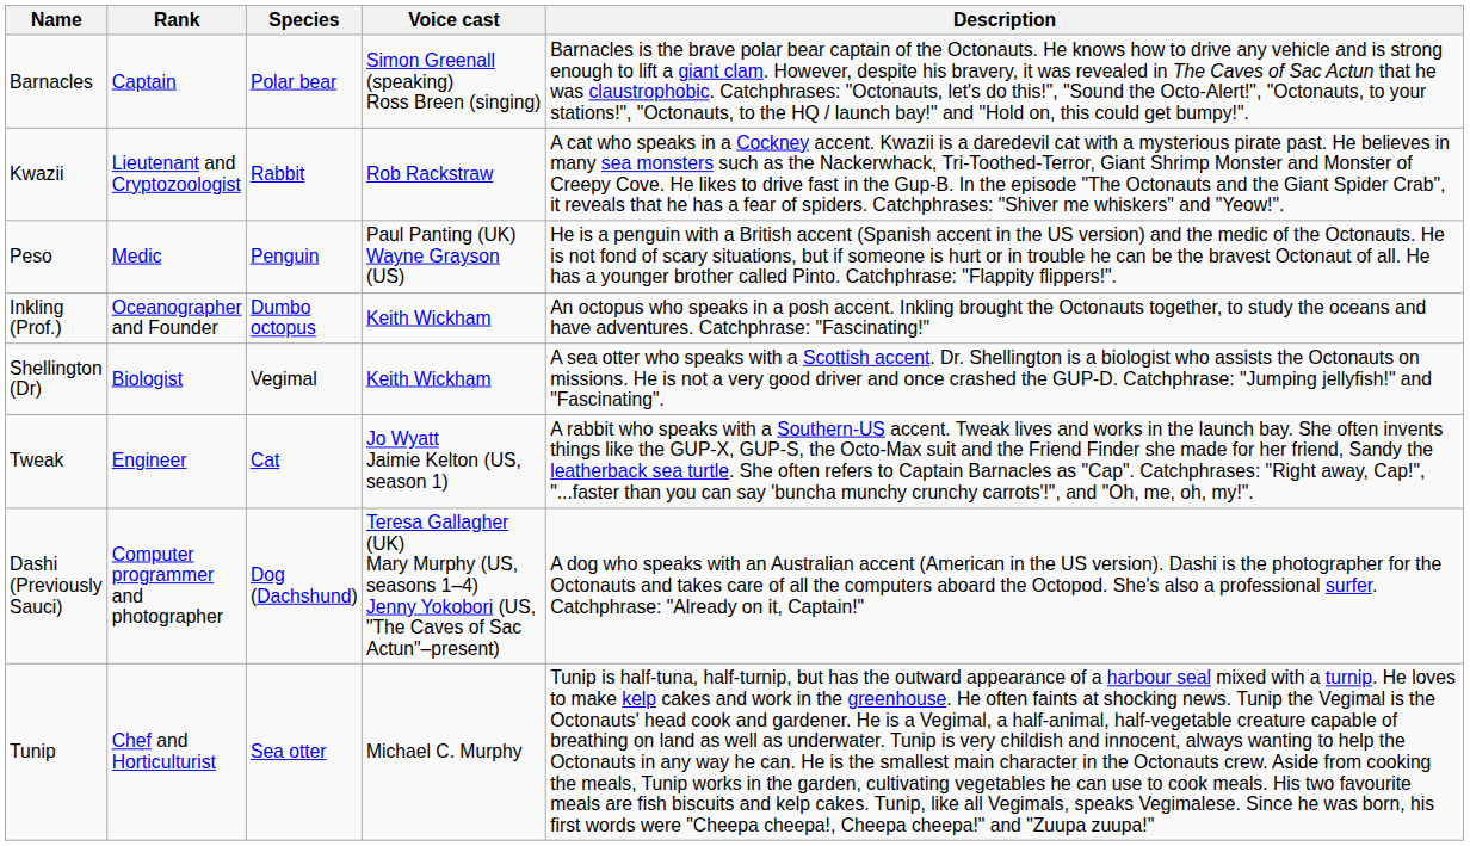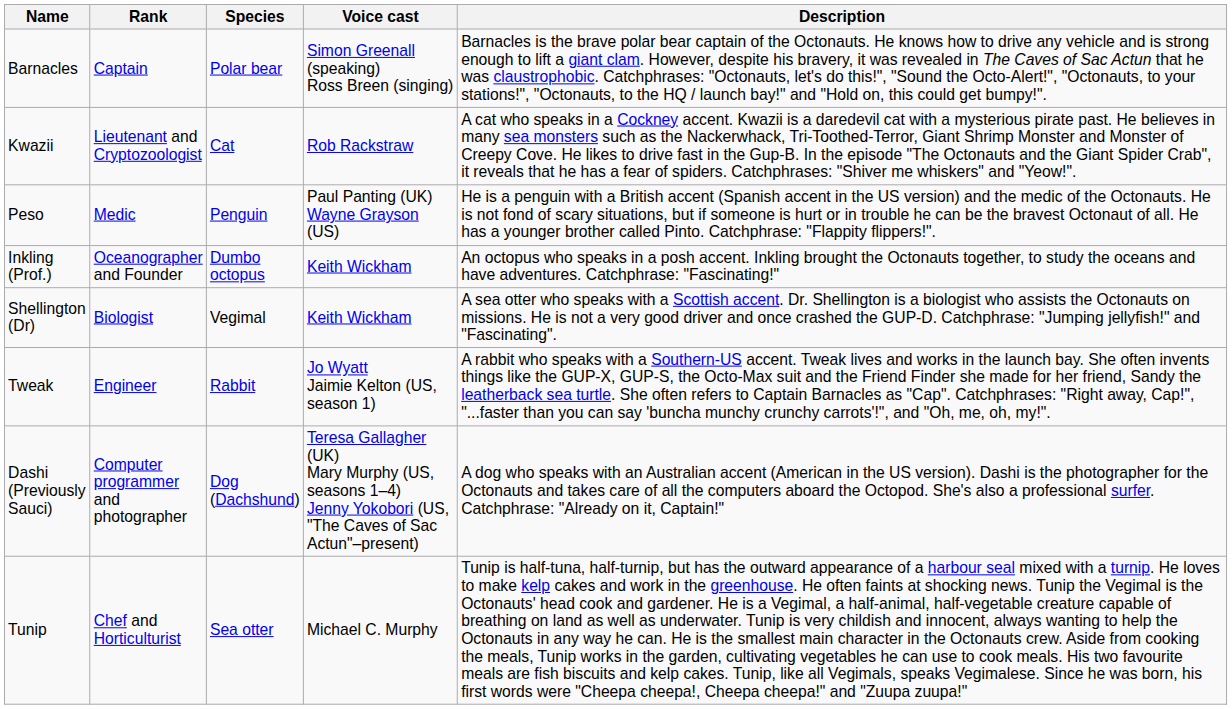Kwazii | Species: Rabbit -> Cat
Tweak | Species: Cat -> Rabbit
